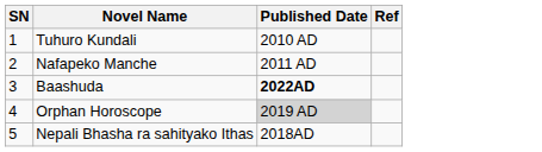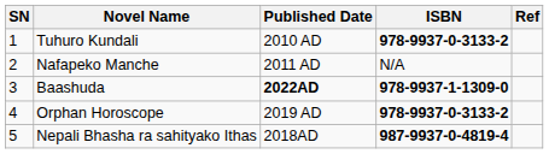+ column: ISBN | 978-9937-0-3133-2 | N/A | 978-9937-1-1309-0 | 978-9937-0-3133-2 | 987-9937-0-4819-4
Orphan Horoscope | Published Date: lightgrey background -> no background
